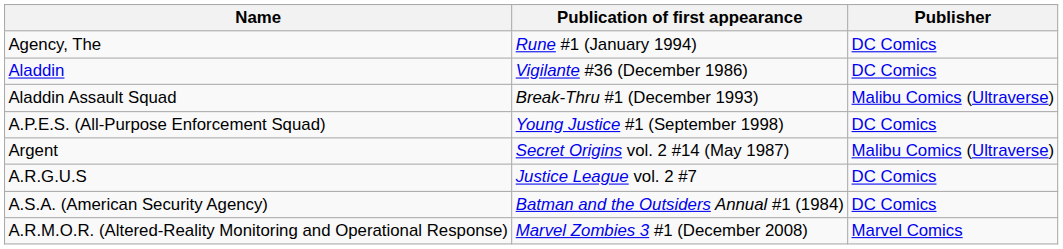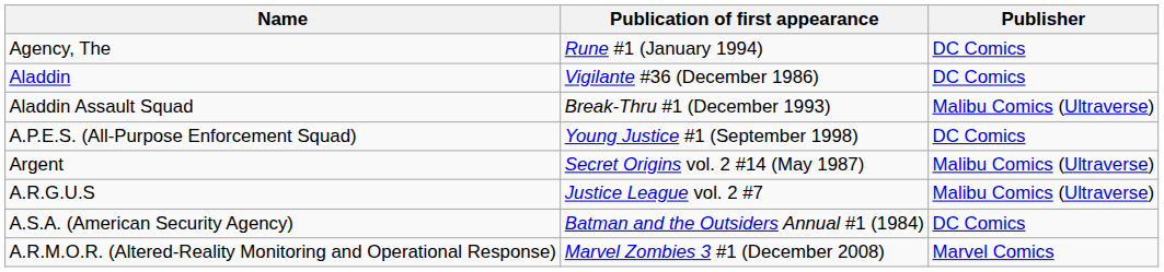A.R.G.U.S | Publisher: DC Comics -> Malibu Comics (Ultraverse)
